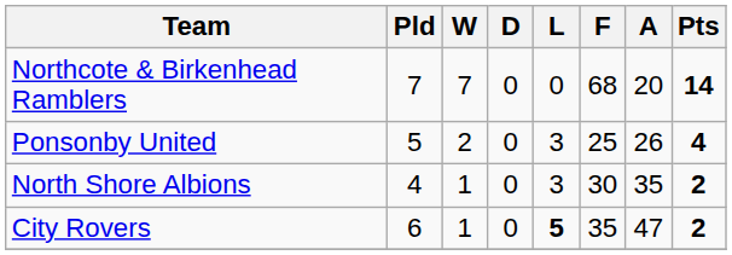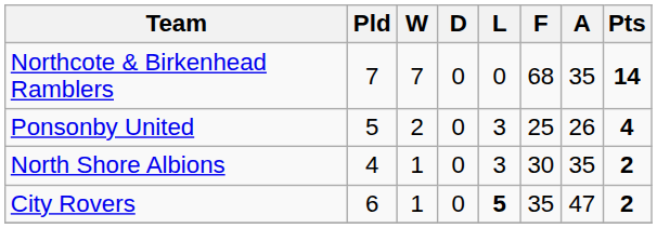Northcote & Birkenhead Ramblers | A: 20 -> 35
